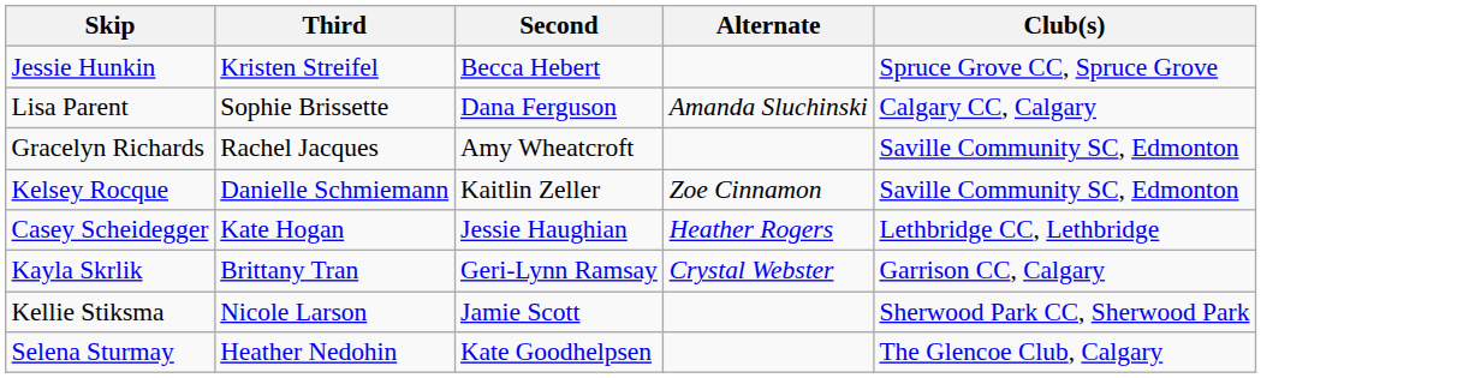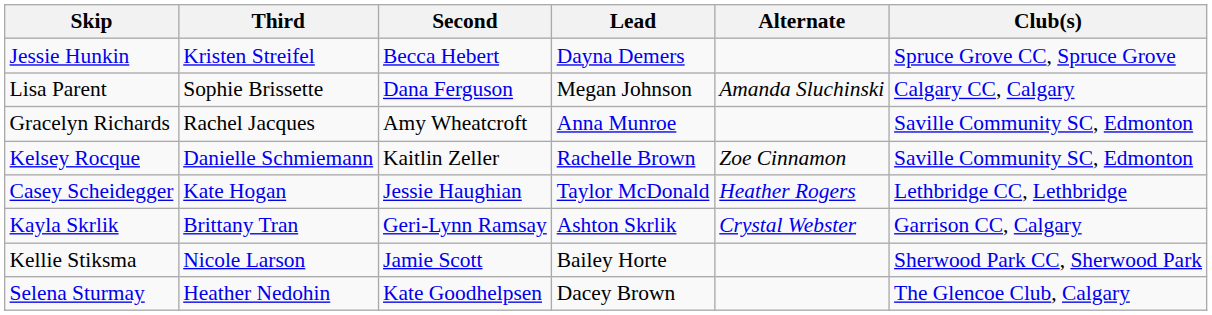+ column: Lead | Dayna Demers | Megan Johnson | Anna Munroe | Rachelle Brown | Taylor McDonald | Ashton Skrlik | Bailey Horte | Dacey Brown
